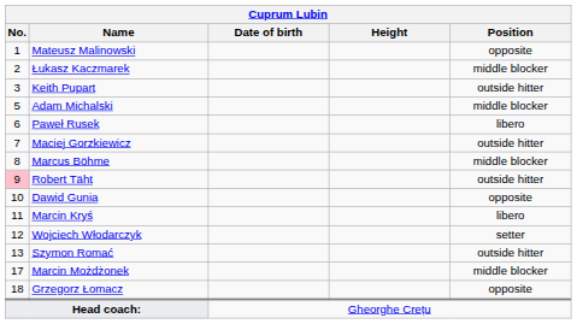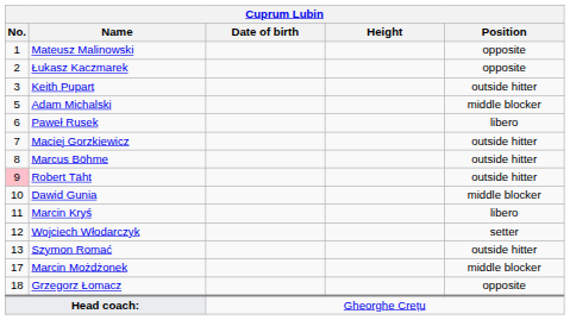Łukasz Kaczmarek | Position: middle blocker -> opposite
Marcus Böhme | Position: middle blocker -> outside hitter
Dawid Gunia | Position: opposite -> middle blocker
